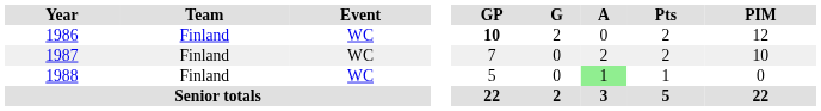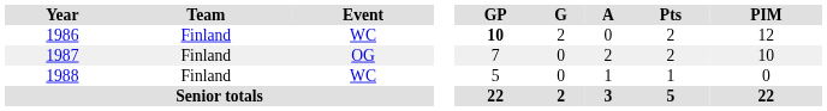1987 | Event: WC -> OG
1988 | A: lightgreen background -> no background
